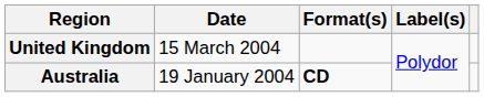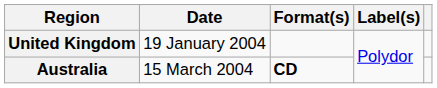United Kingdom | Date: 15 March 2004 -> 19 January 2004
Australia | Date: 19 January 2004 -> 15 March 2004
